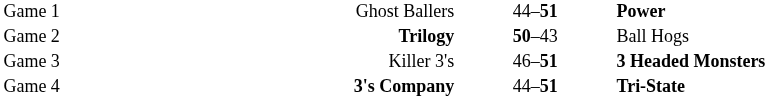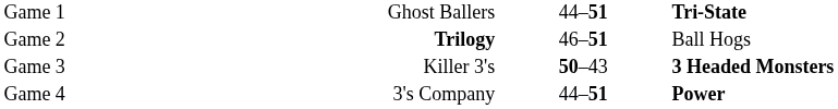Game 1 | column 4: Power -> Tri-State
Game 2 | column 3: 50–43 -> 46–51
Game 3 | column 3: 46–51 -> 50–43
Game 4 | column 2: bold -> normal
Game 4 | column 4: Tri-State -> Power
